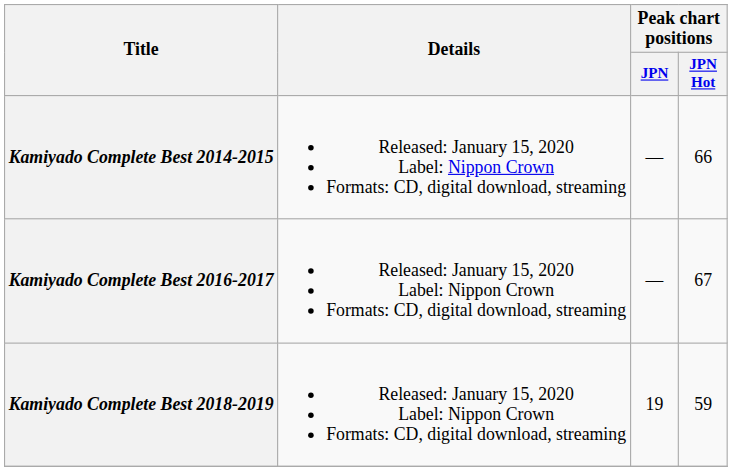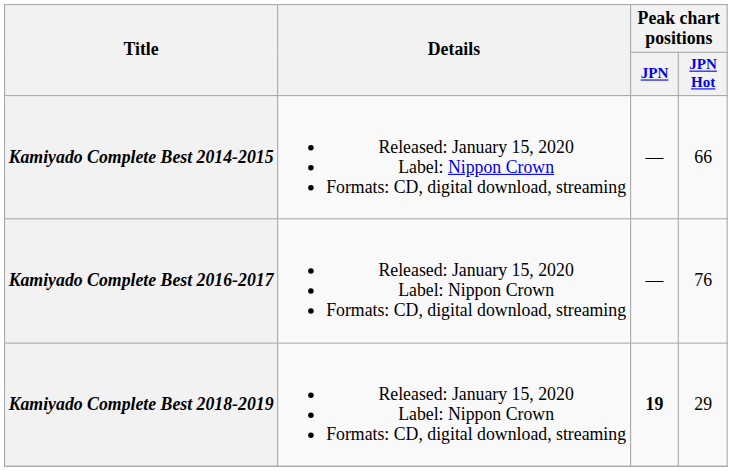Kamiyado Complete Best 2016-2017 | Peak chart positions / JPN Hot: 67 -> 76
Kamiyado Complete Best 2018-2019 | Peak chart positions / JPN: normal -> bold
Kamiyado Complete Best 2018-2019 | Peak chart positions / JPN Hot: 59 -> 29
